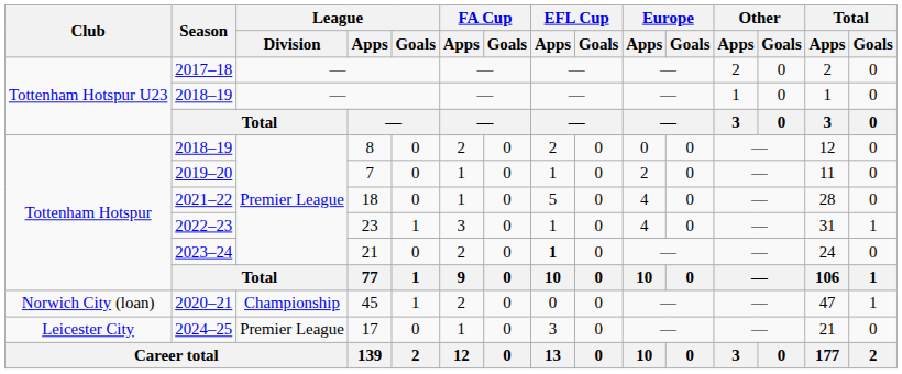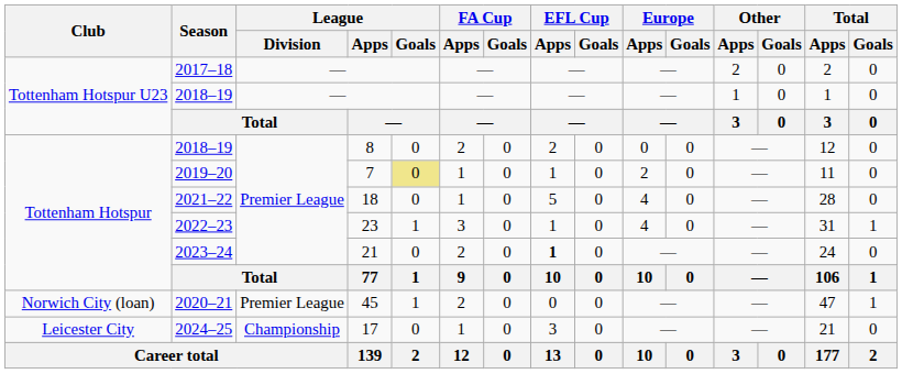2019–20 | League / Goals: no background -> khaki background
2020–21 | League / Division: Championship -> Premier League
2024–25 | League / Division: Premier League -> Championship
